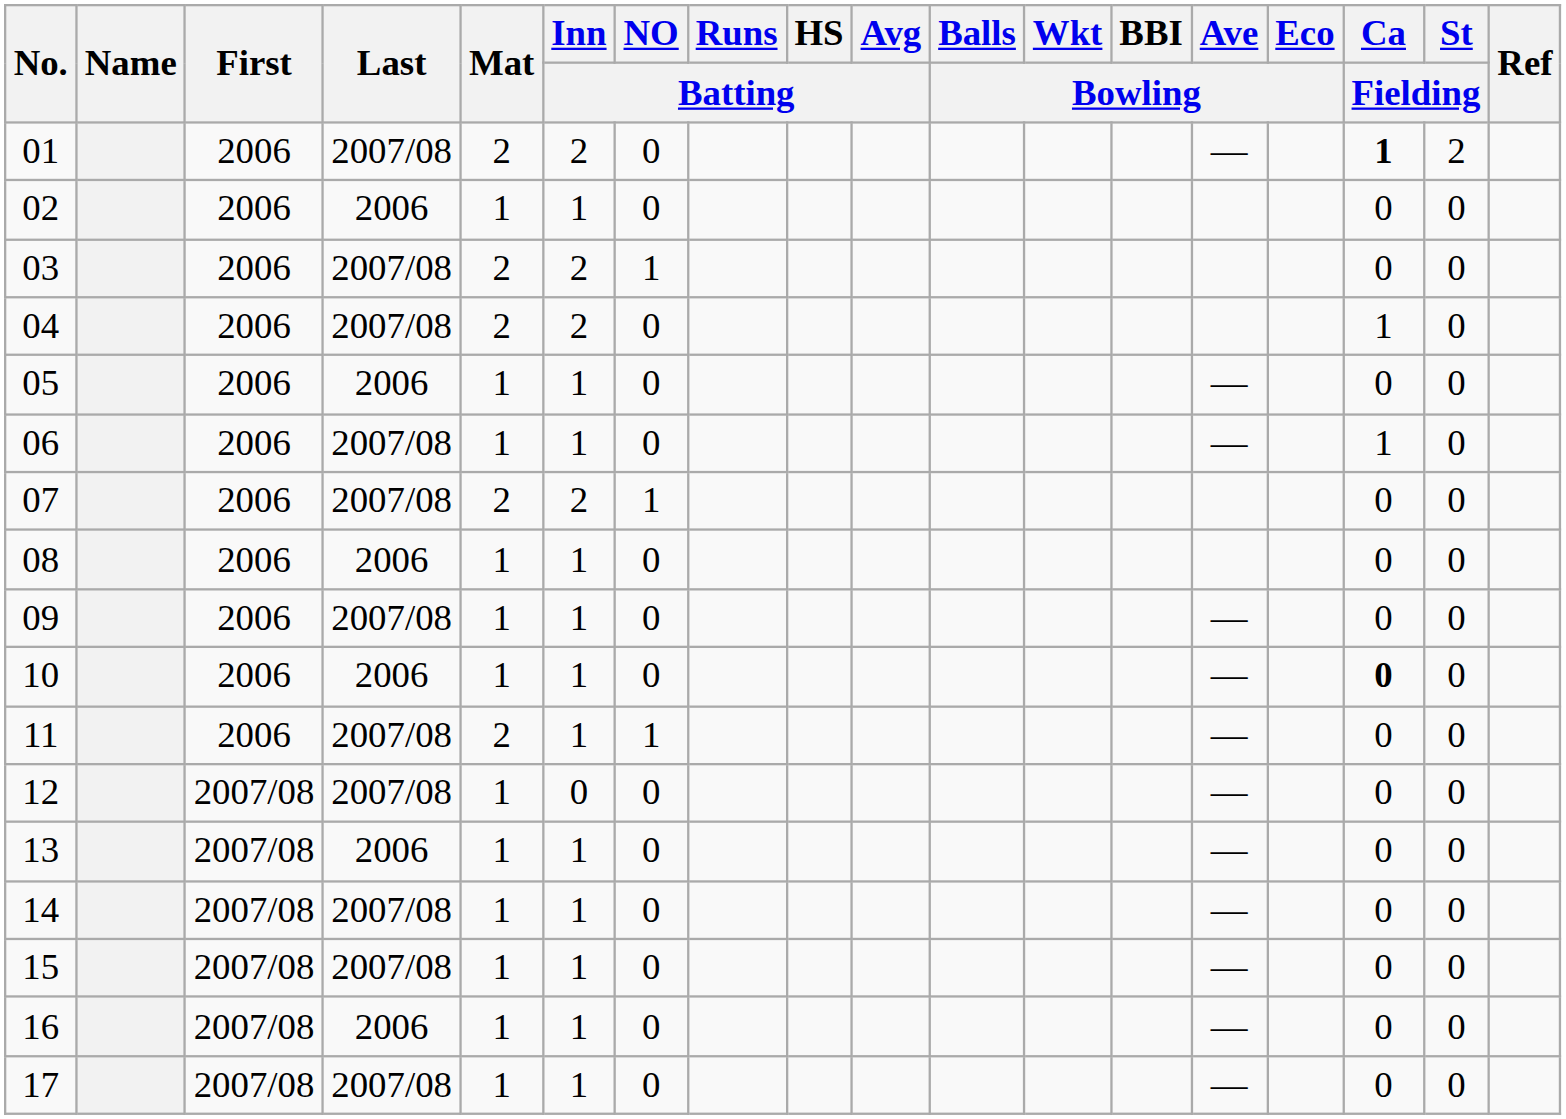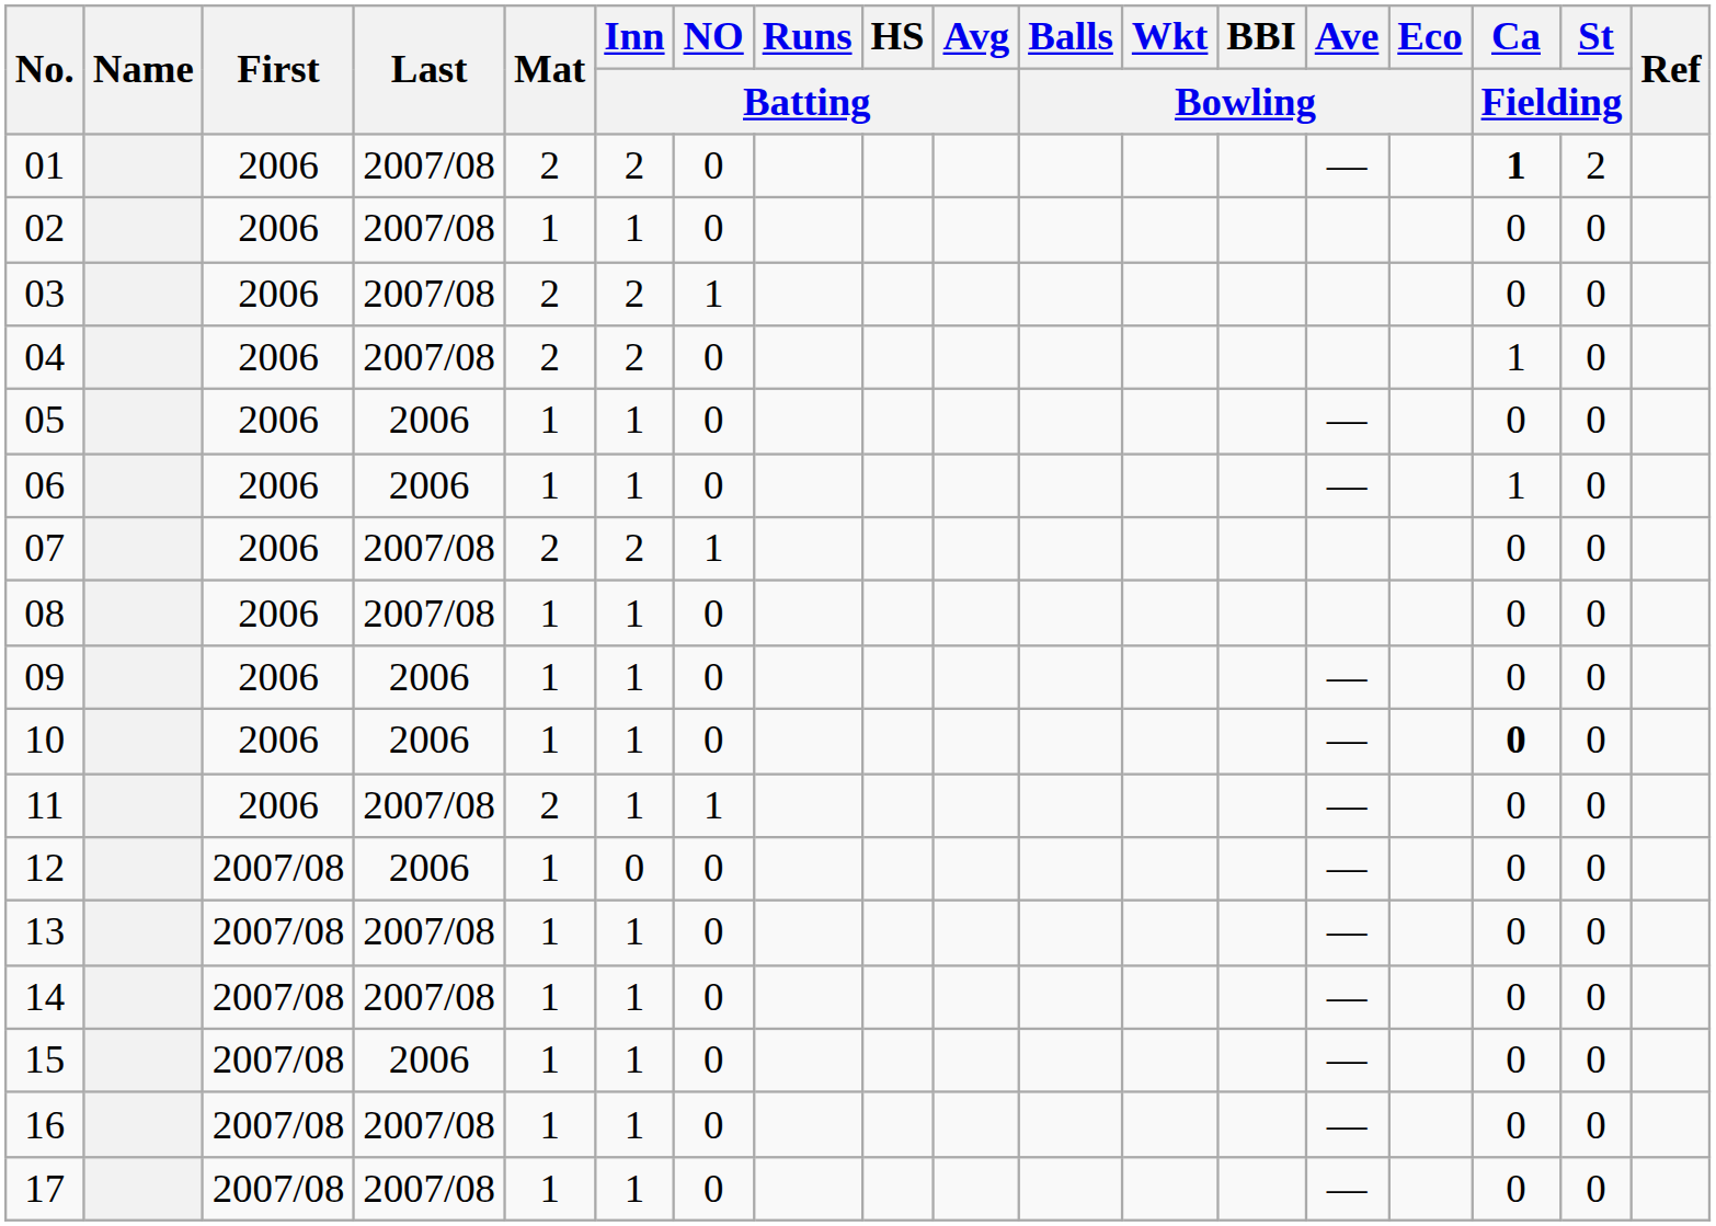02 | Last: 2006 -> 2007/08
06 | Last: 2007/08 -> 2006
08 | Last: 2006 -> 2007/08
09 | Last: 2007/08 -> 2006
12 | Last: 2007/08 -> 2006
13 | Last: 2006 -> 2007/08
15 | Last: 2007/08 -> 2006
16 | Last: 2006 -> 2007/08
